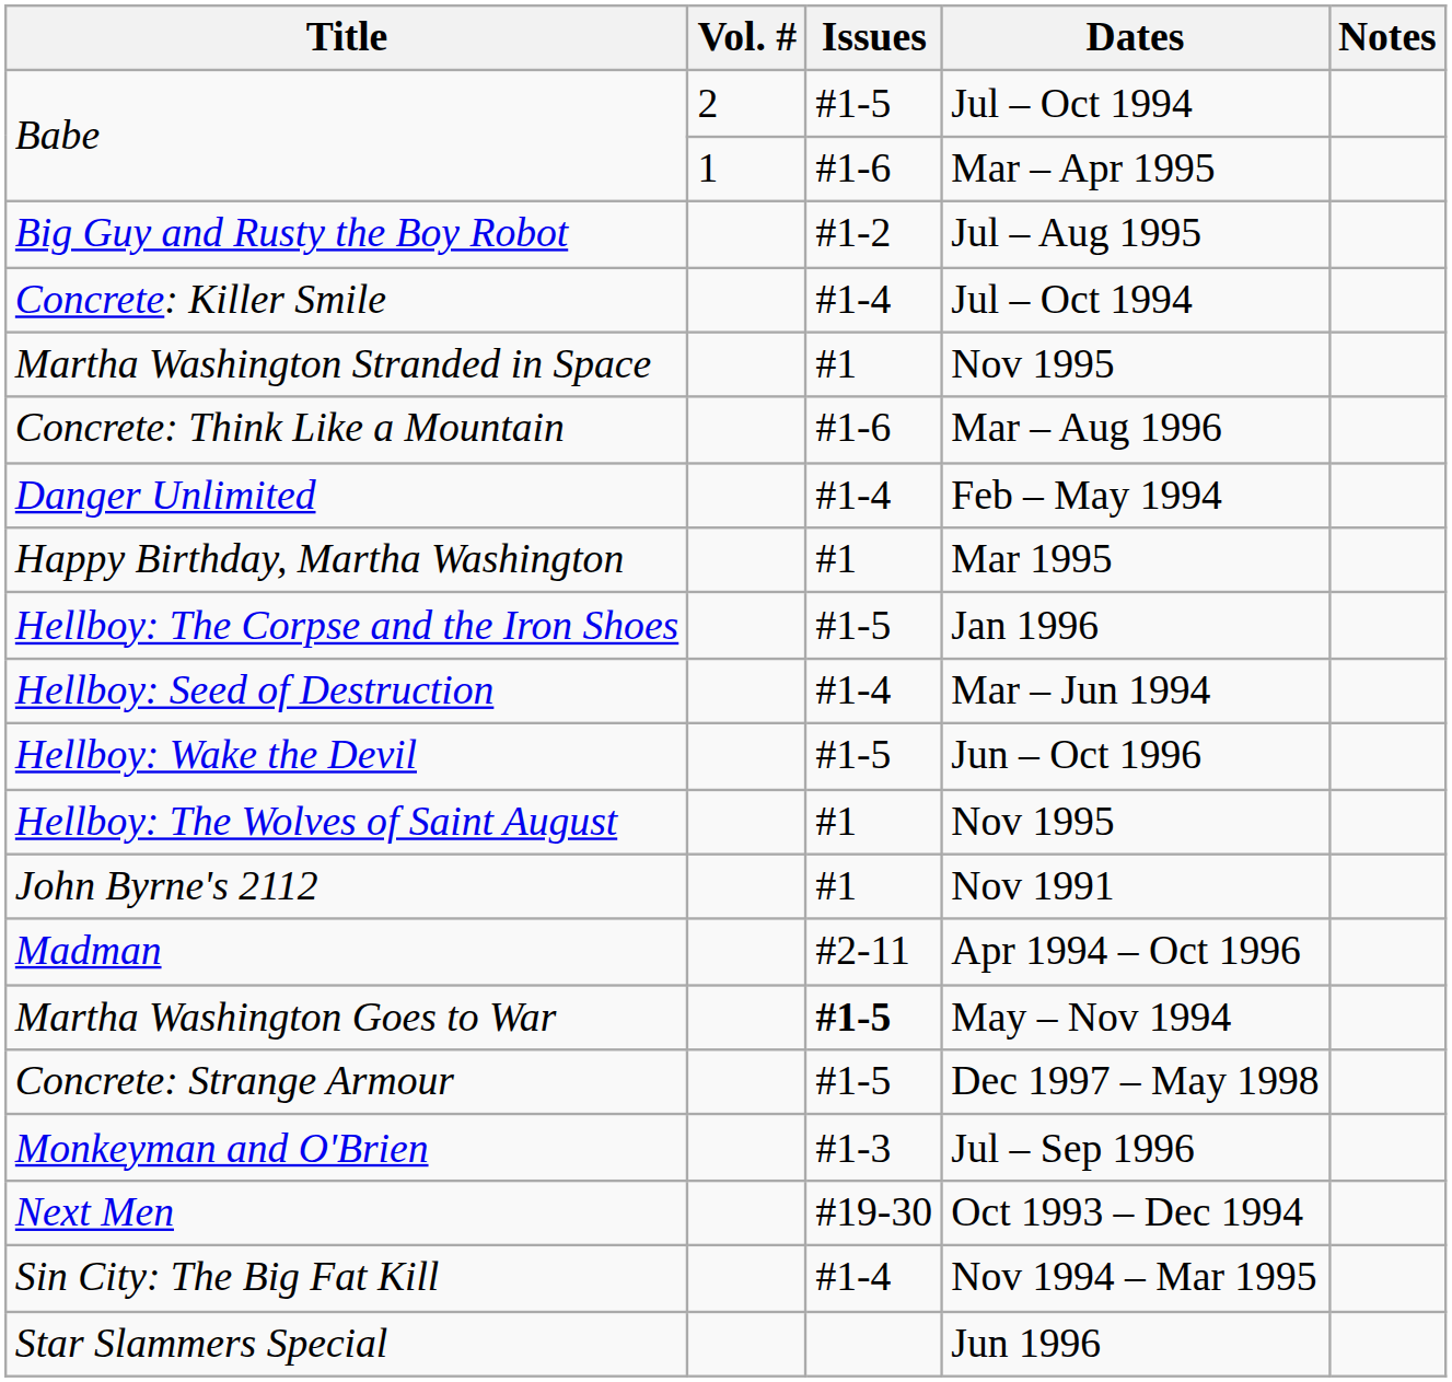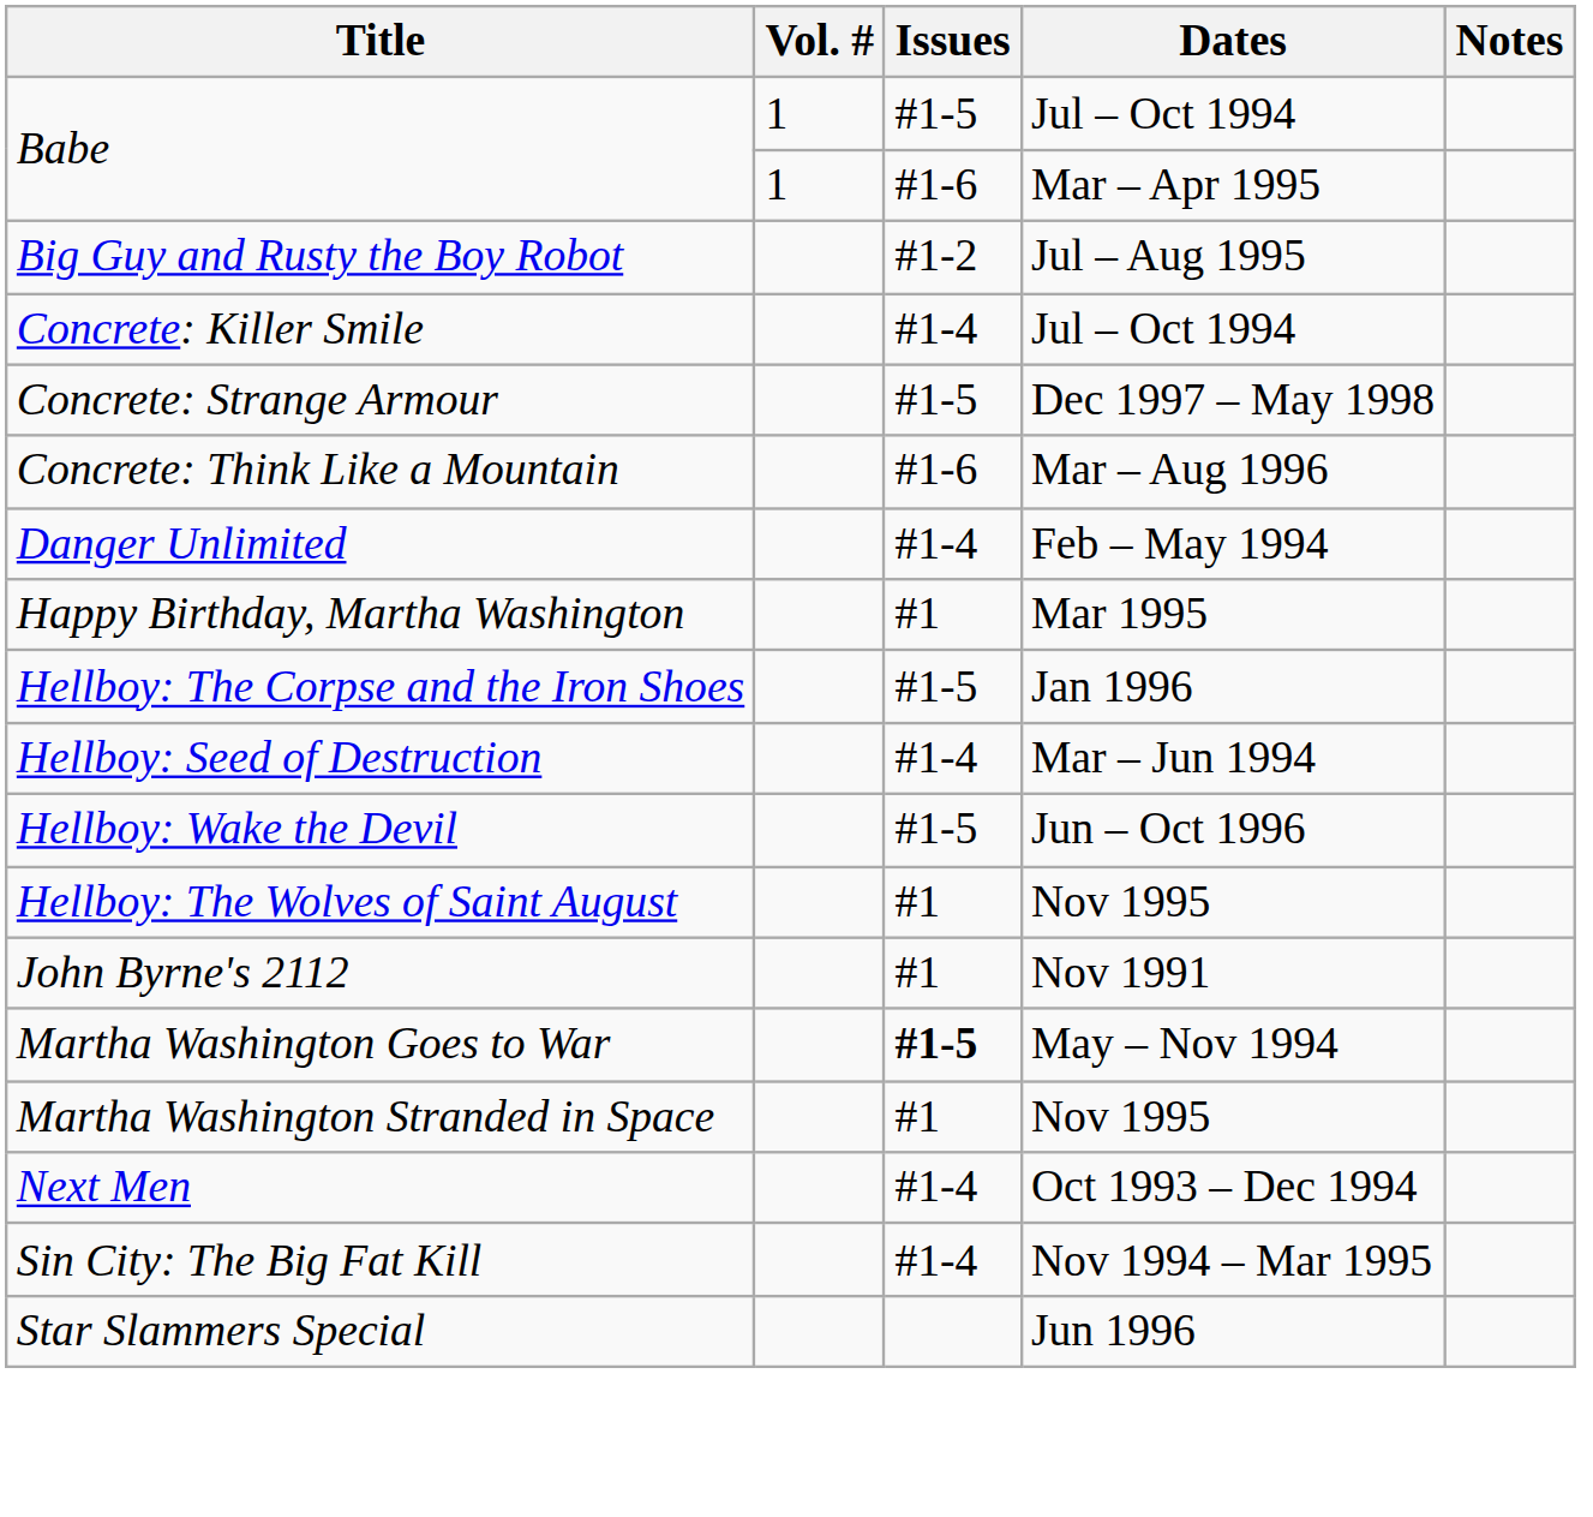Babe / Jul – Oct 1994 | Vol. #: 2 -> 1
rows swapped: Concrete: Strange Armour <-> Martha Washington Stranded in Space
- row: Madman | #2-11 | Apr 1994 – Oct 1996
- row: Monkeyman and O'Brien | #1-3 | Jul – Sep 1996
Next Men | Issues: #19-30 -> #1-4
